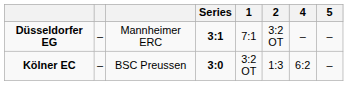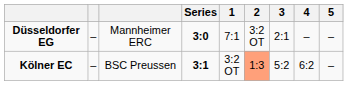+ column: 3 | 2:1 | 5:2
Düsseldorfer EG | Series: 3:1 -> 3:0
Kölner EC | Series: 3:0 -> 3:1
Kölner EC | 2: no background -> lightsalmon background
